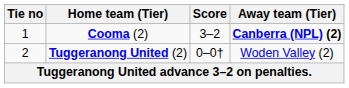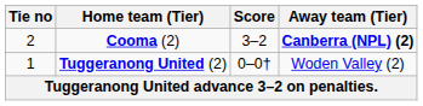Cooma (2) | Tie no: 1 -> 2
Tuggeranong United (2) | Tie no: 2 -> 1
